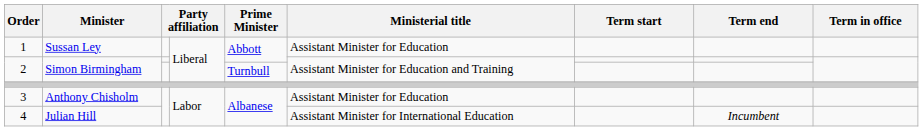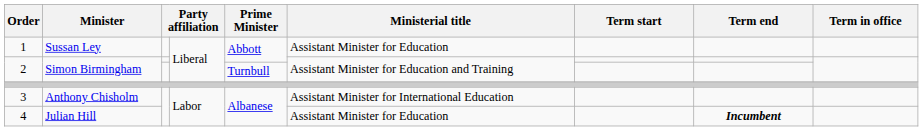3 | Ministerial title: Assistant Minister for Education -> Assistant Minister for International Education
4 | Ministerial title: Assistant Minister for International Education -> Assistant Minister for Education
4 | Term end: normal -> bold
